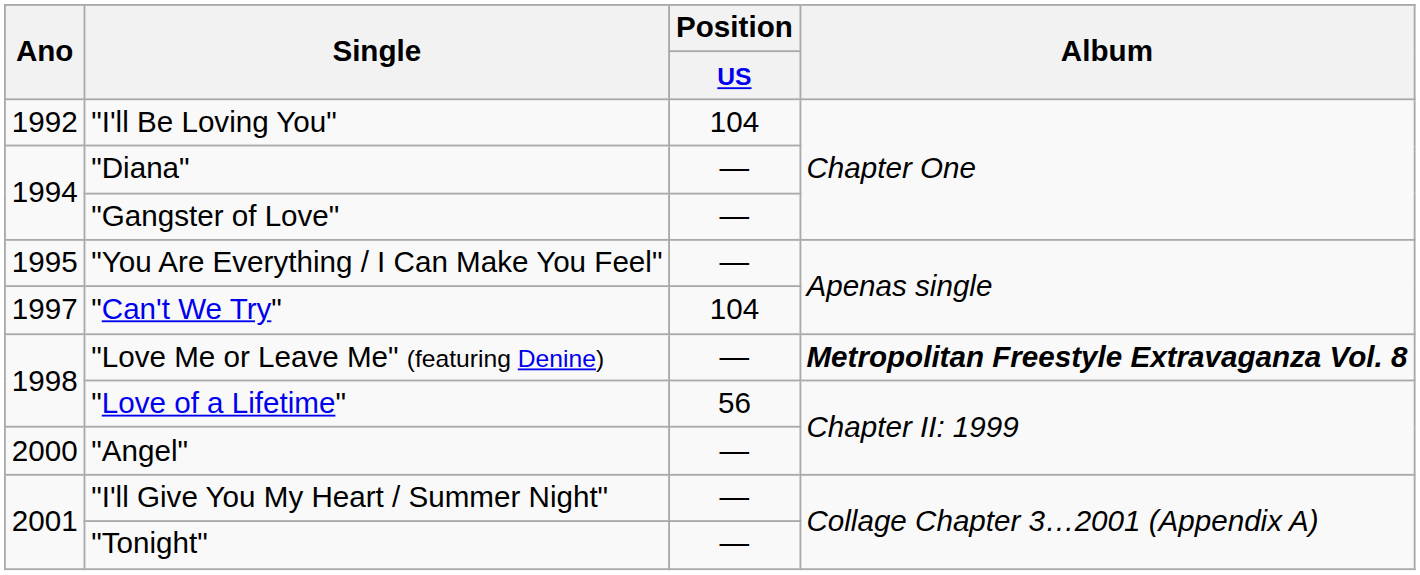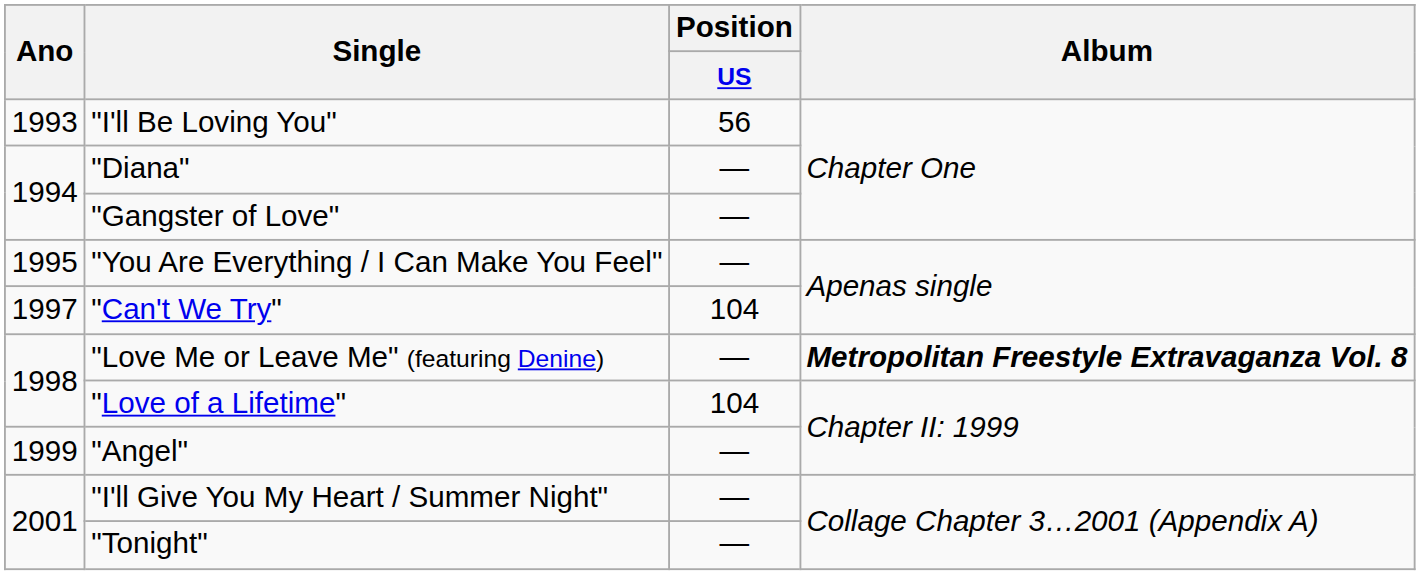"I'll Be Loving You" | Ano: 1992 -> 1993
"I'll Be Loving You" | Position / US: 104 -> 56
"Love of a Lifetime" | Position / US: 56 -> 104
"Angel" | Ano: 2000 -> 1999
